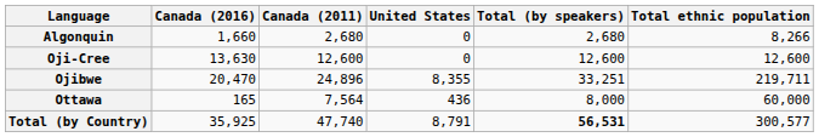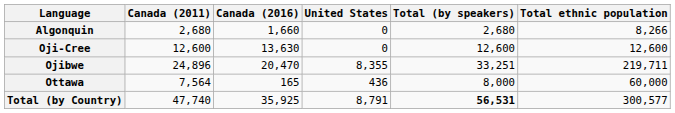columns swapped: Canada (2016) <-> Canada (2011)
